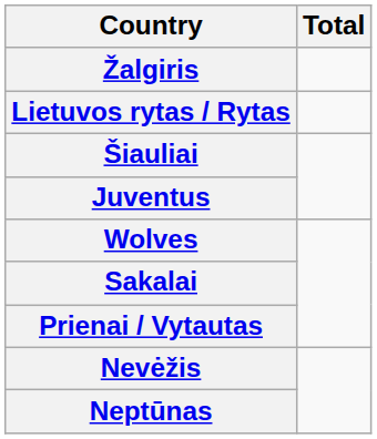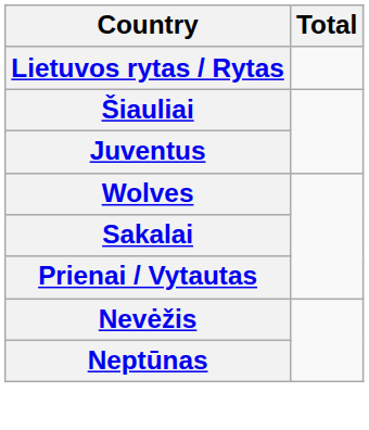- row: Žalgiris
